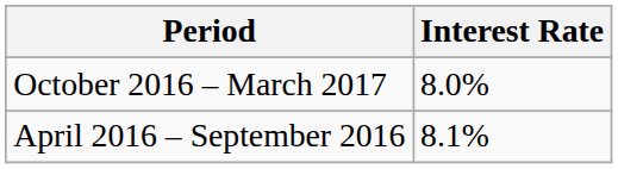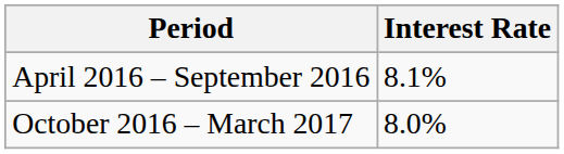rows swapped: April 2016 – September 2016 <-> October 2016 – March 2017
